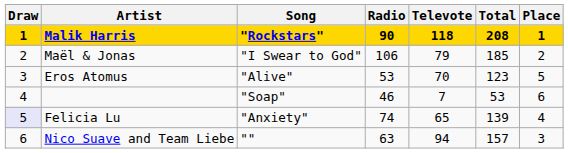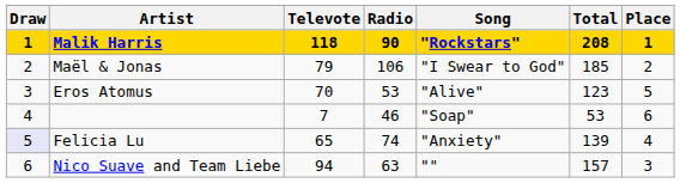columns swapped: Song <-> Televote
